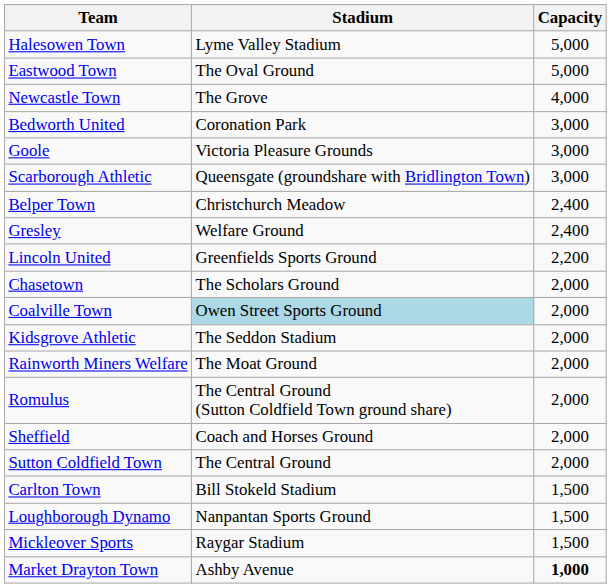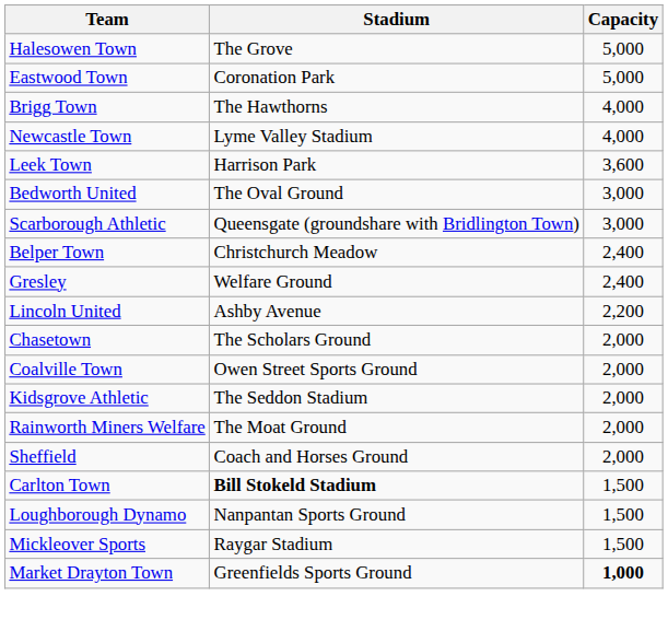Halesowen Town | Stadium: Lyme Valley Stadium -> The Grove
Eastwood Town | Stadium: The Oval Ground -> Coronation Park
+ row: Brigg Town | The Hawthorns | 4,000
Newcastle Town | Stadium: The Grove -> Lyme Valley Stadium
+ row: Leek Town | Harrison Park | 3,600
Bedworth United | Stadium: Coronation Park -> The Oval Ground
- row: Goole | Victoria Pleasure Grounds | 3,000
Lincoln United | Stadium: Greenfields Sports Ground -> Ashby Avenue
Coalville Town | Stadium: lightblue background -> no background
- row: Romulus | The Central Ground (Sutton Coldfield Town ground share) | 2,000
- row: Sutton Coldfield Town | The Central Ground | 2,000
Carlton Town | Stadium: normal -> bold
Market Drayton Town | Stadium: Ashby Avenue -> Greenfields Sports Ground
